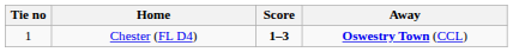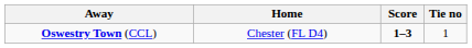columns swapped: Tie no <-> Away
